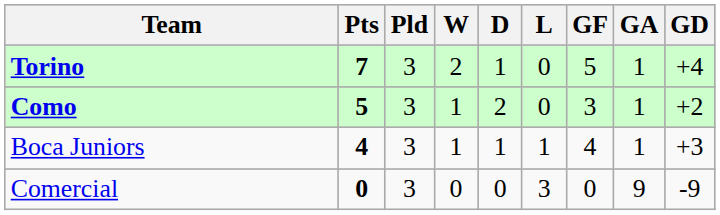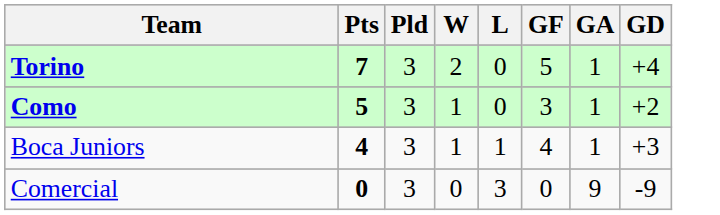- column: D | 1 | 2 | 1 | 0
